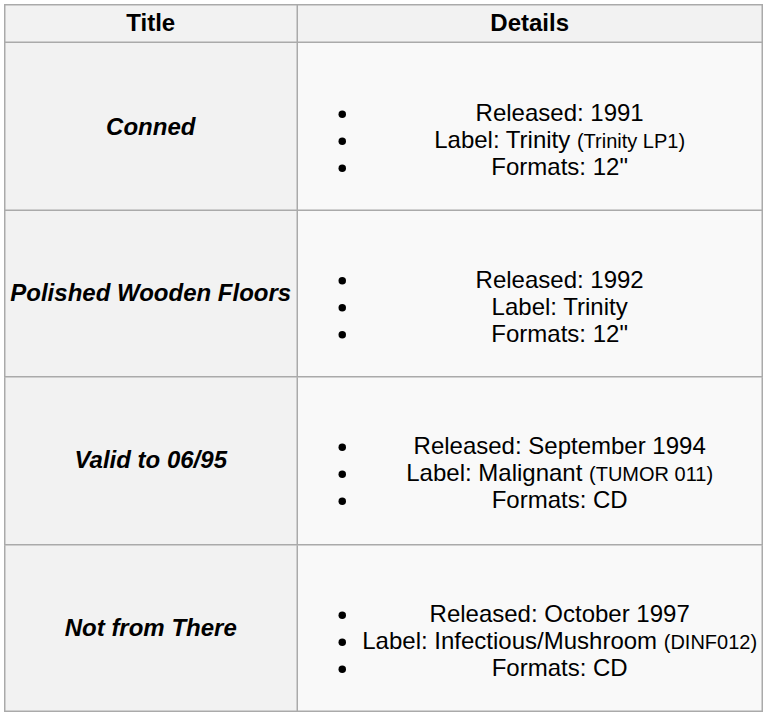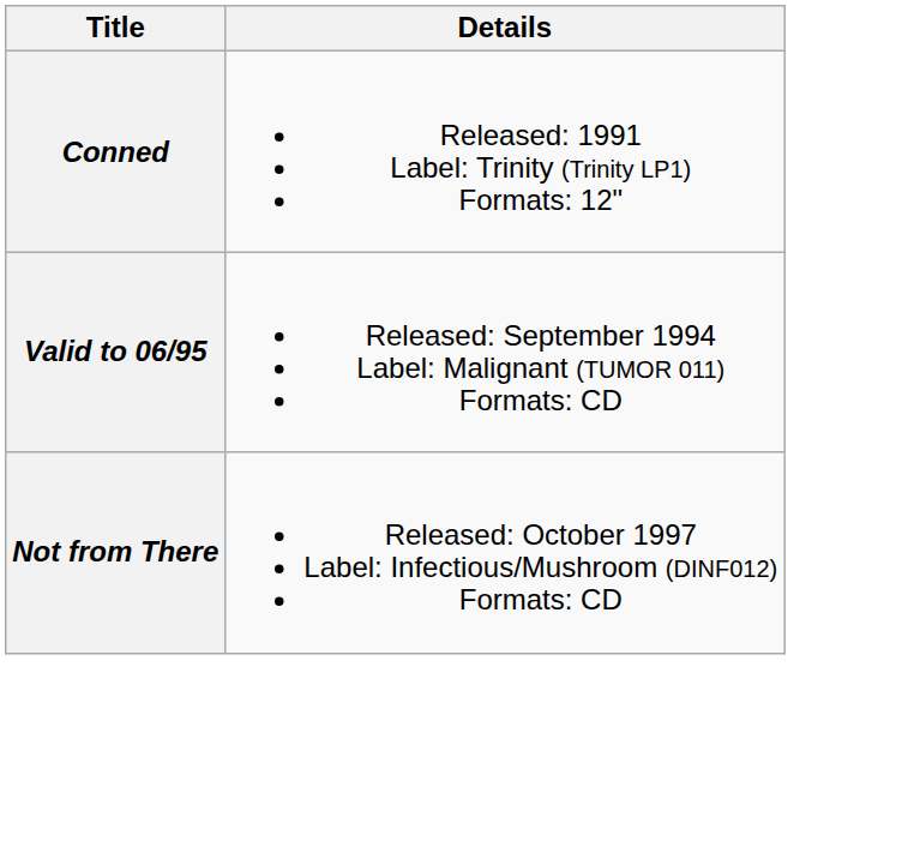- row: Polished Wooden Floors | Released: 1992 Label: Trinity Formats: 12"
